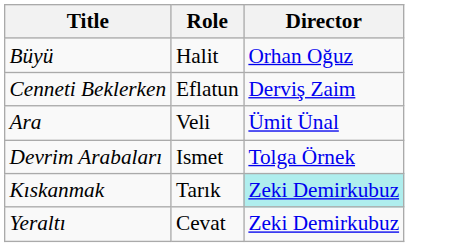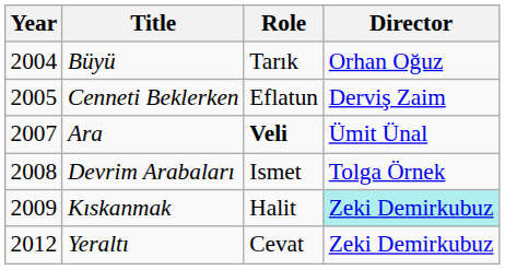+ column: Year | 2004 | 2005 | 2007 | 2008 | 2009 | 2012
Büyü | Role: Halit -> Tarık
Ara | Role: normal -> bold
Kıskanmak | Role: Tarık -> Halit
